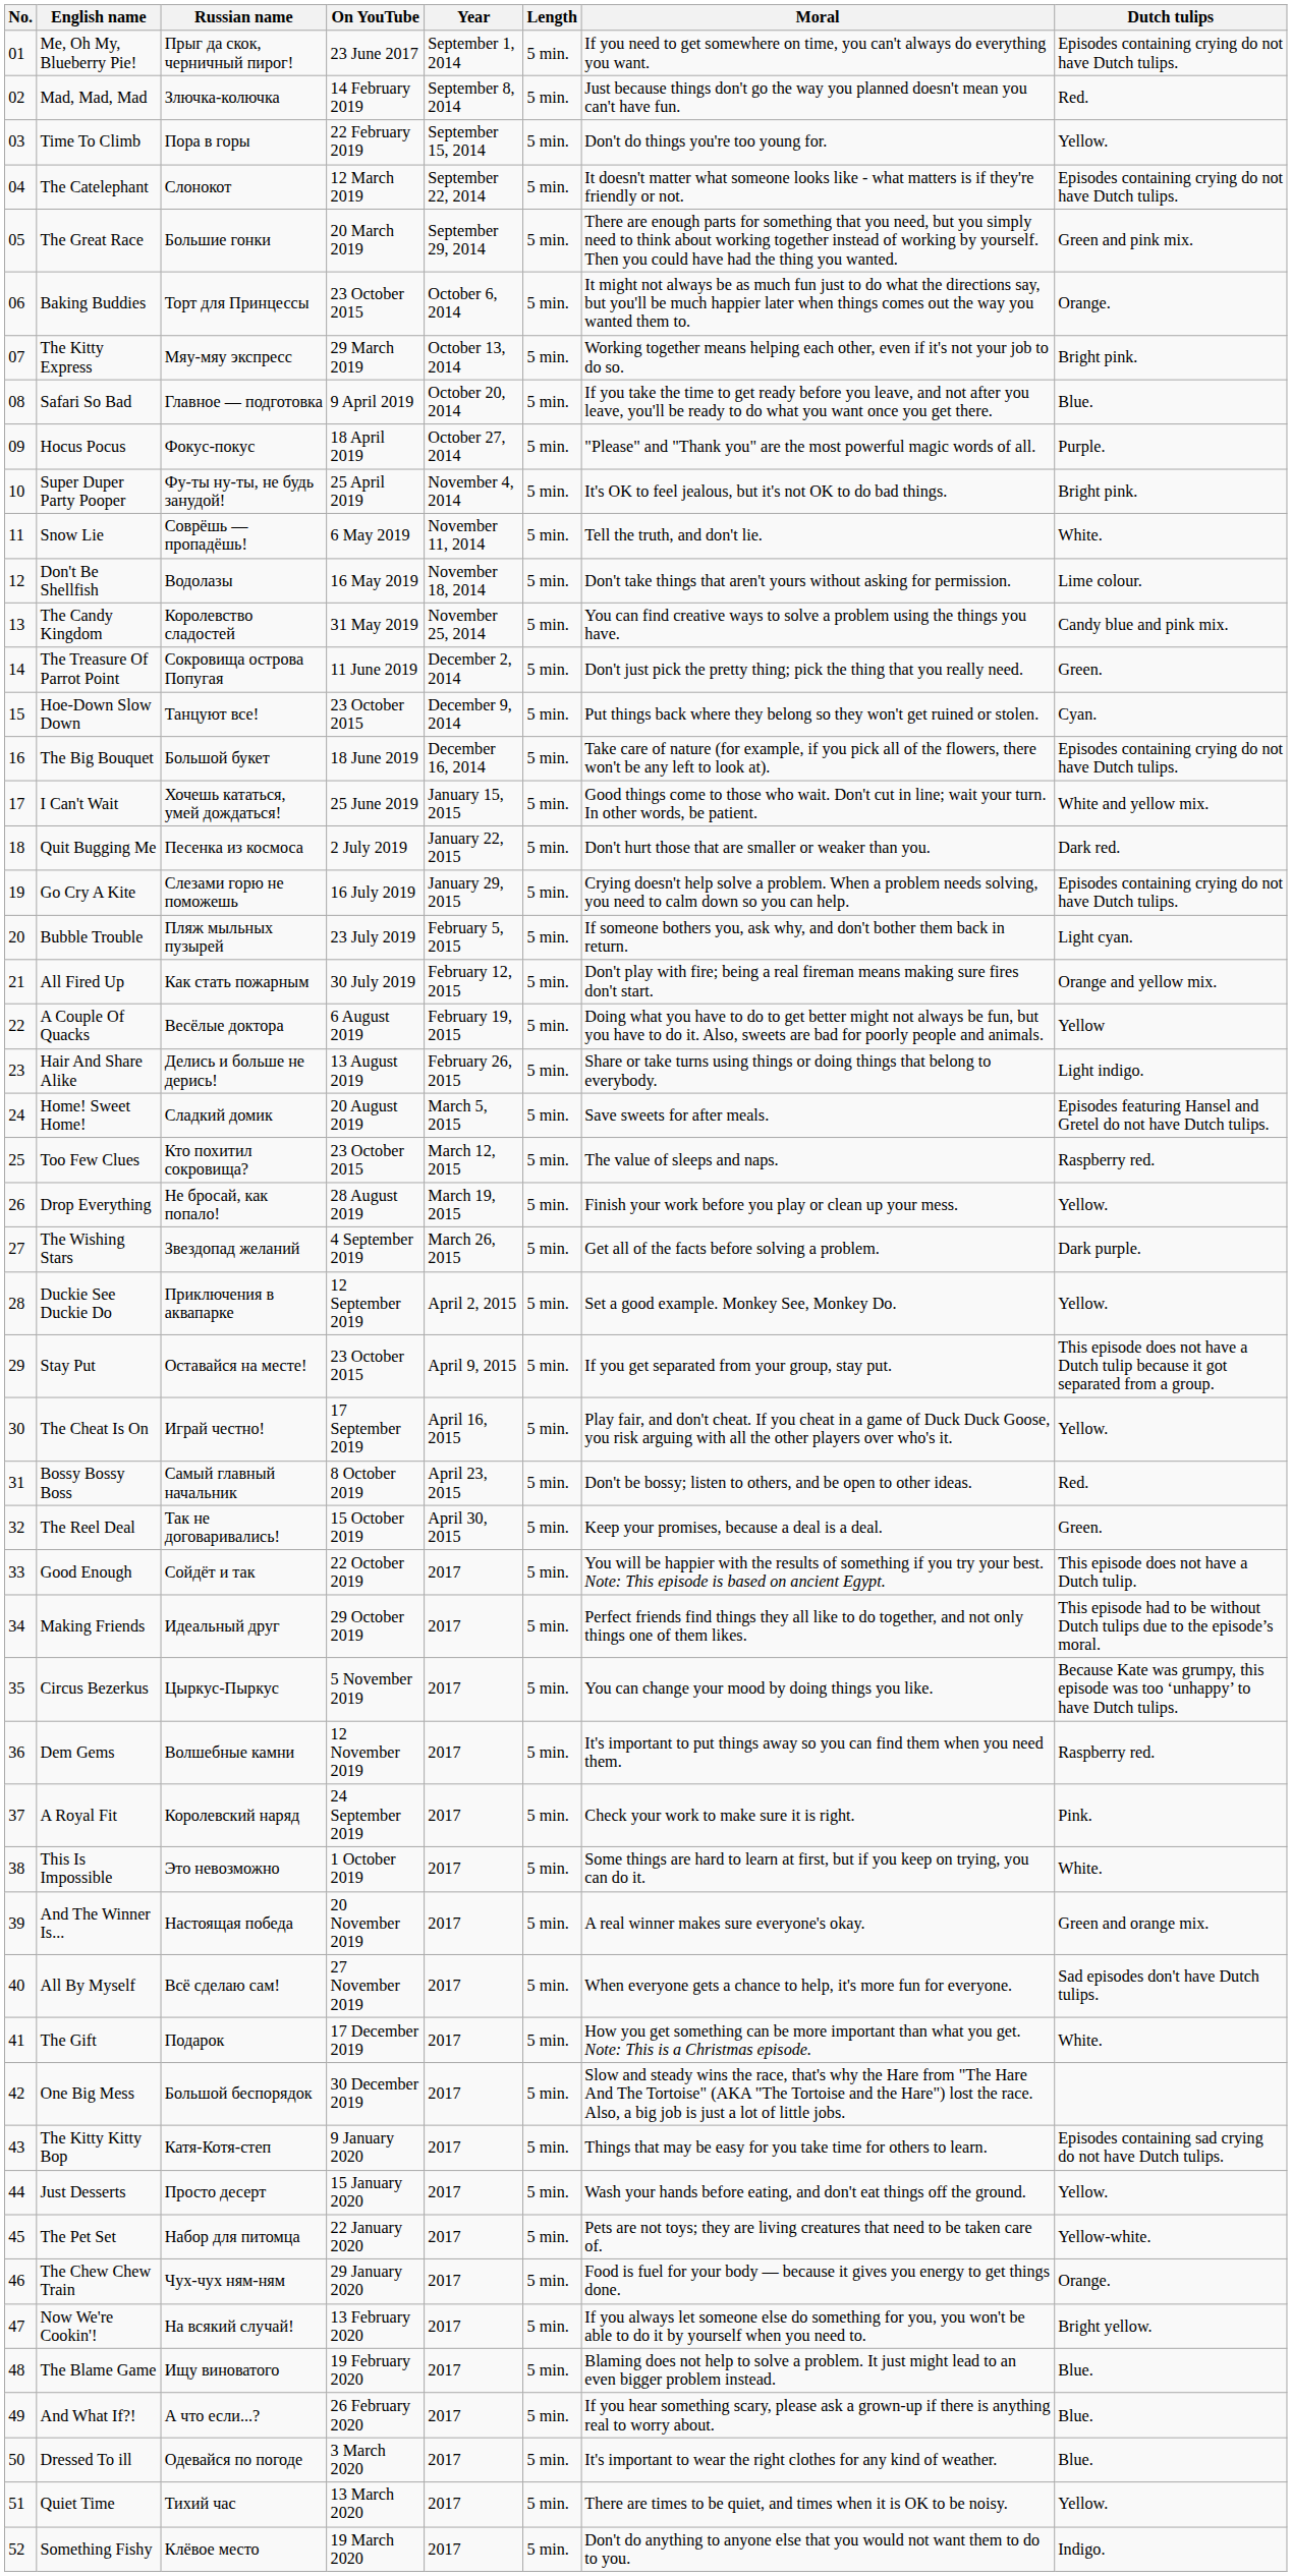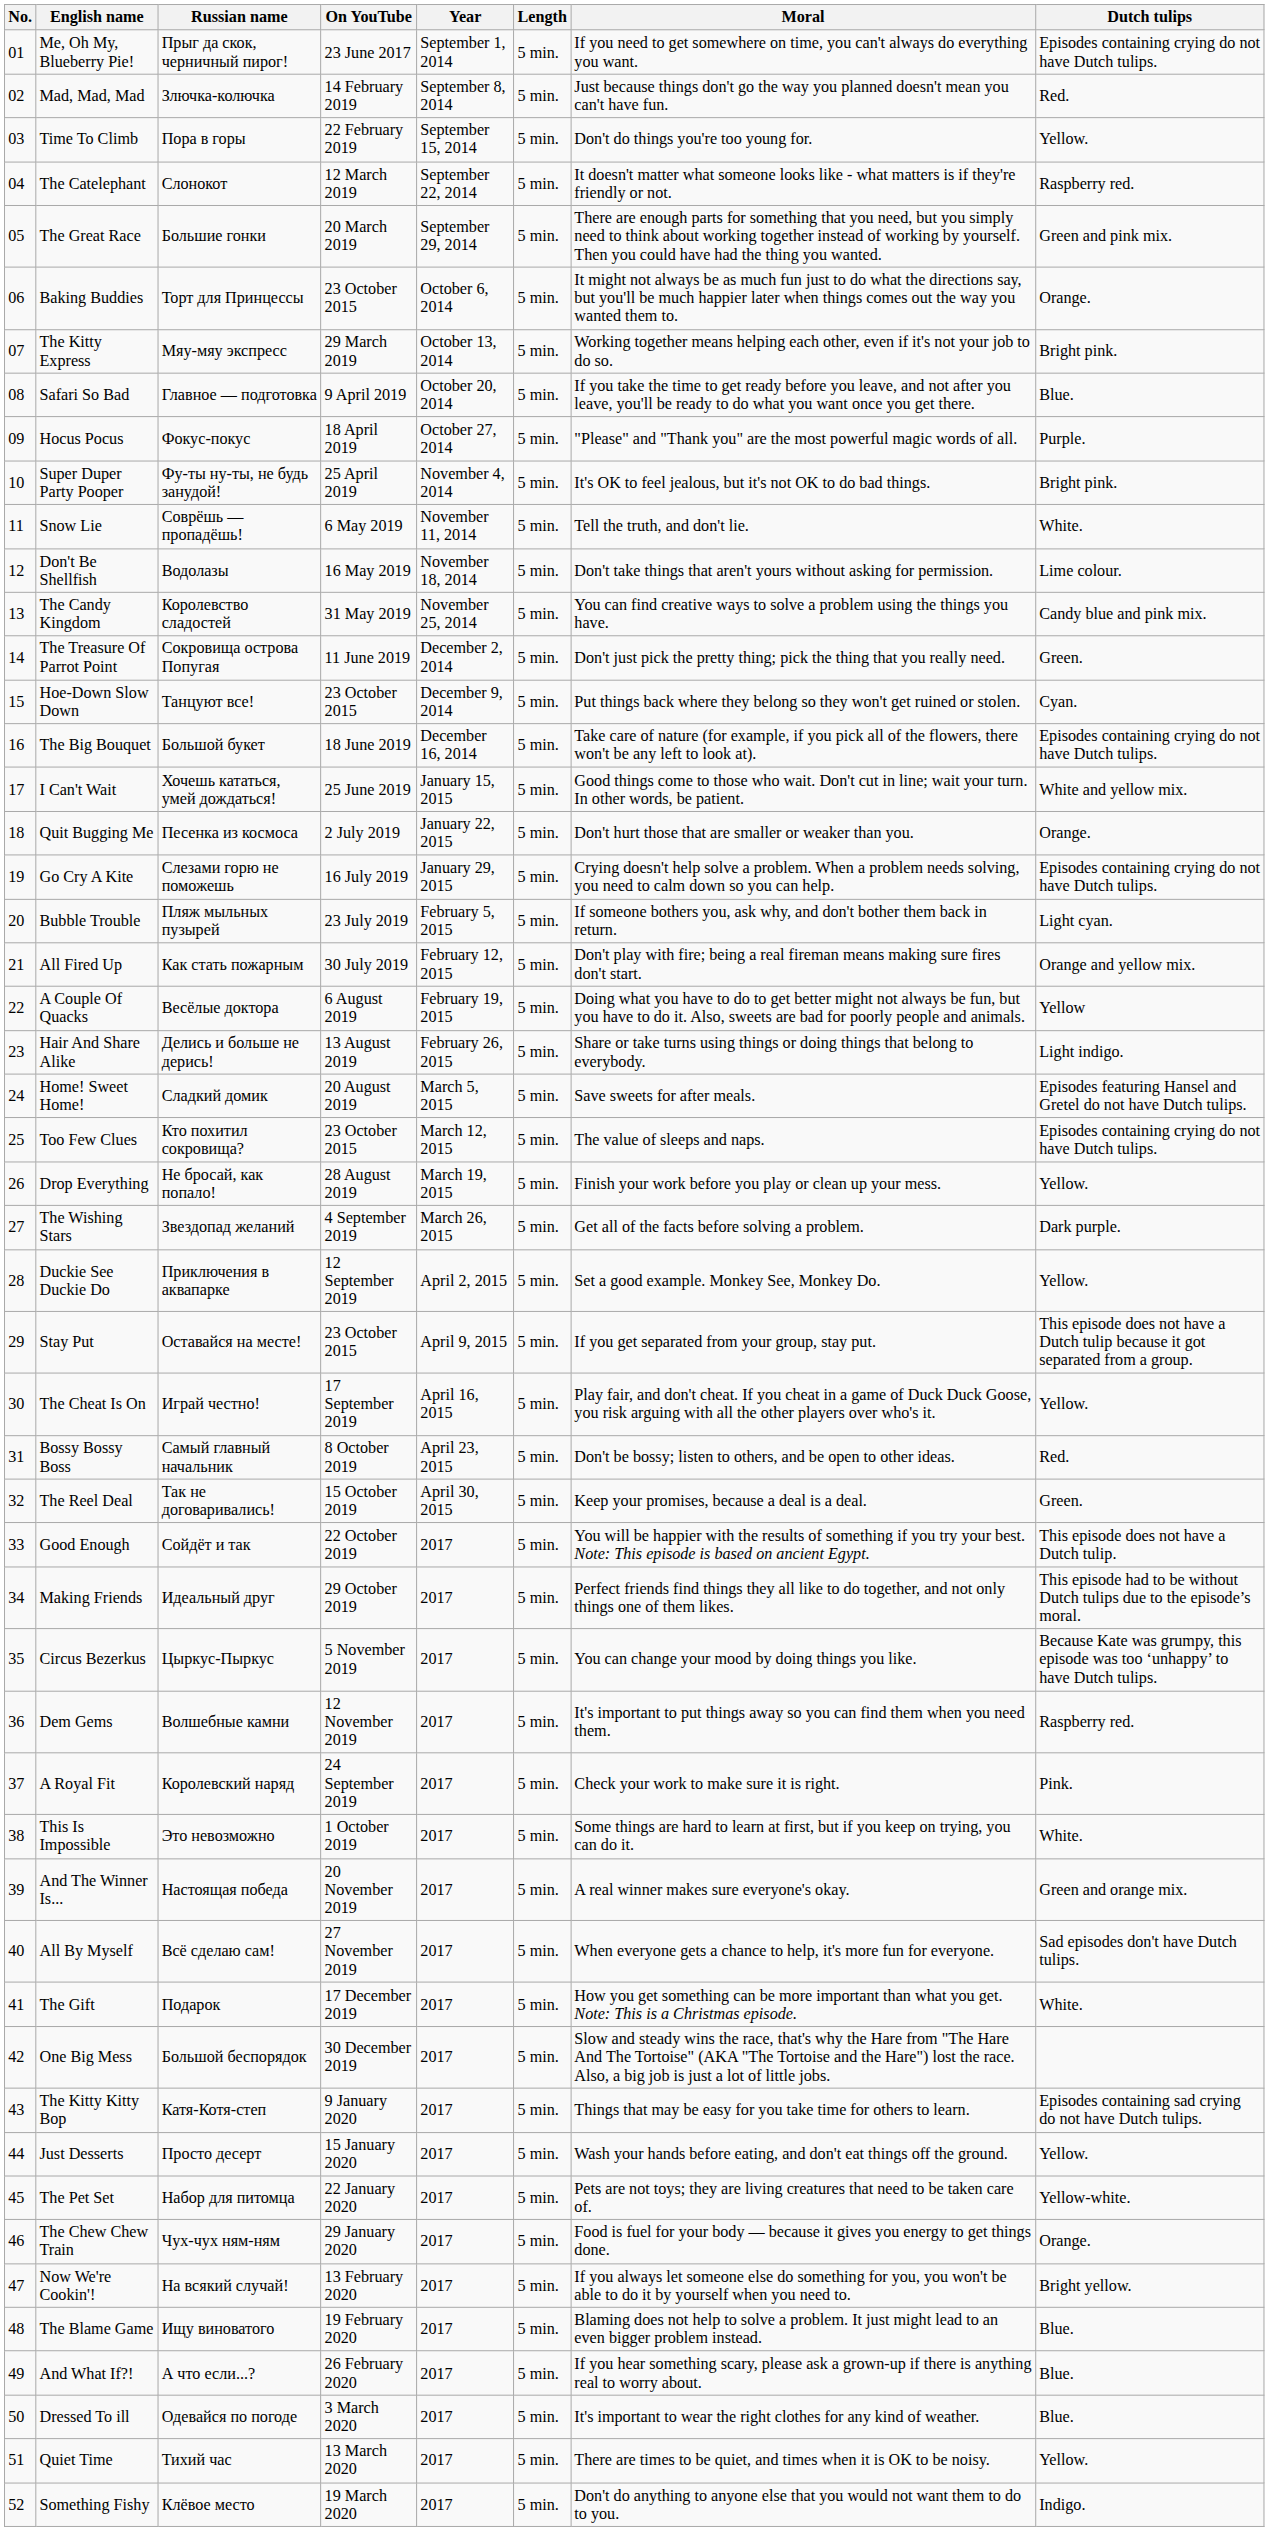The Catelephant | Dutch tulips: Episodes containing crying do not have Dutch tulips. -> Raspberry red.
Quit Bugging Me | Dutch tulips: Dark red. -> Orange.
Too Few Clues | Dutch tulips: Raspberry red. -> Episodes containing crying do not have Dutch tulips.
